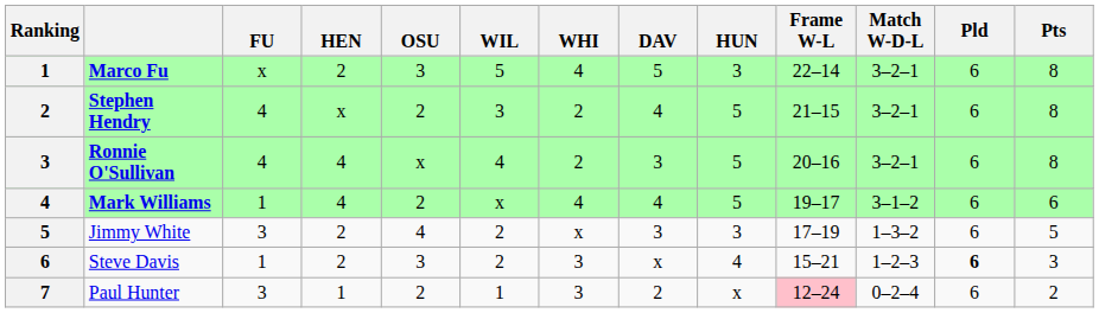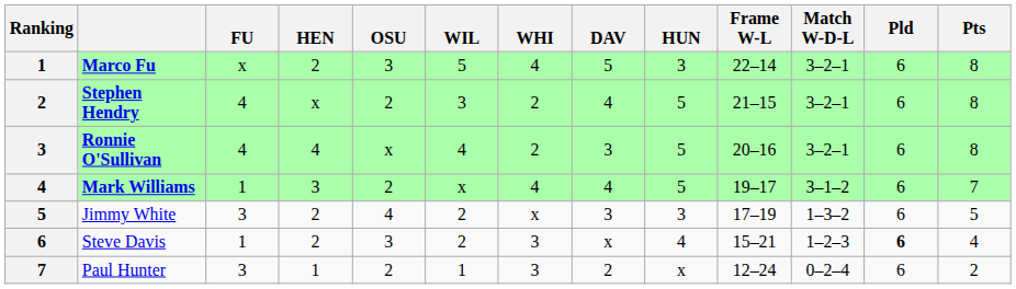Mark Williams | HEN: 4 -> 3
Mark Williams | Pts: 6 -> 7
Steve Davis | Pts: 3 -> 4
Paul Hunter | Frame W-L: pink background -> no background
